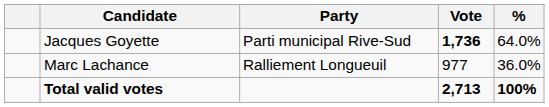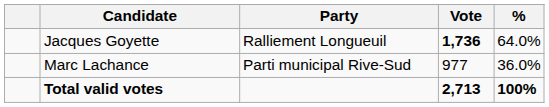Jacques Goyette | Party: Parti municipal Rive-Sud -> Ralliement Longueuil
Marc Lachance | Party: Ralliement Longueuil -> Parti municipal Rive-Sud
